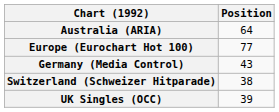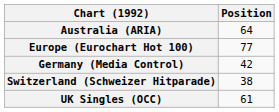Germany (Media Control) | Position: 43 -> 42
UK Singles (OCC) | Position: 39 -> 61
